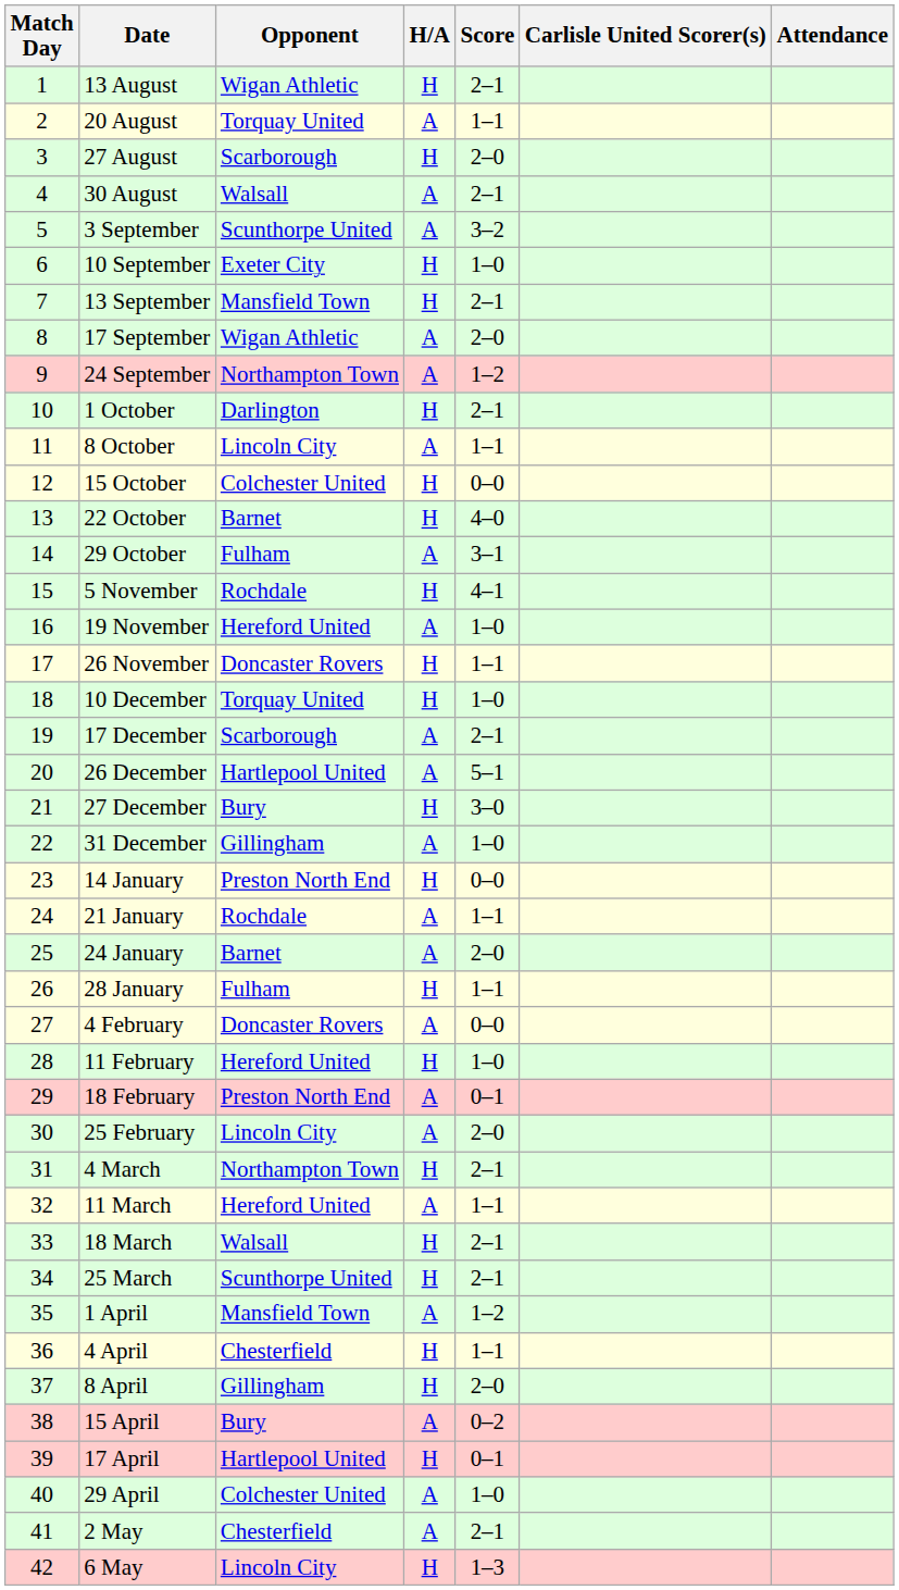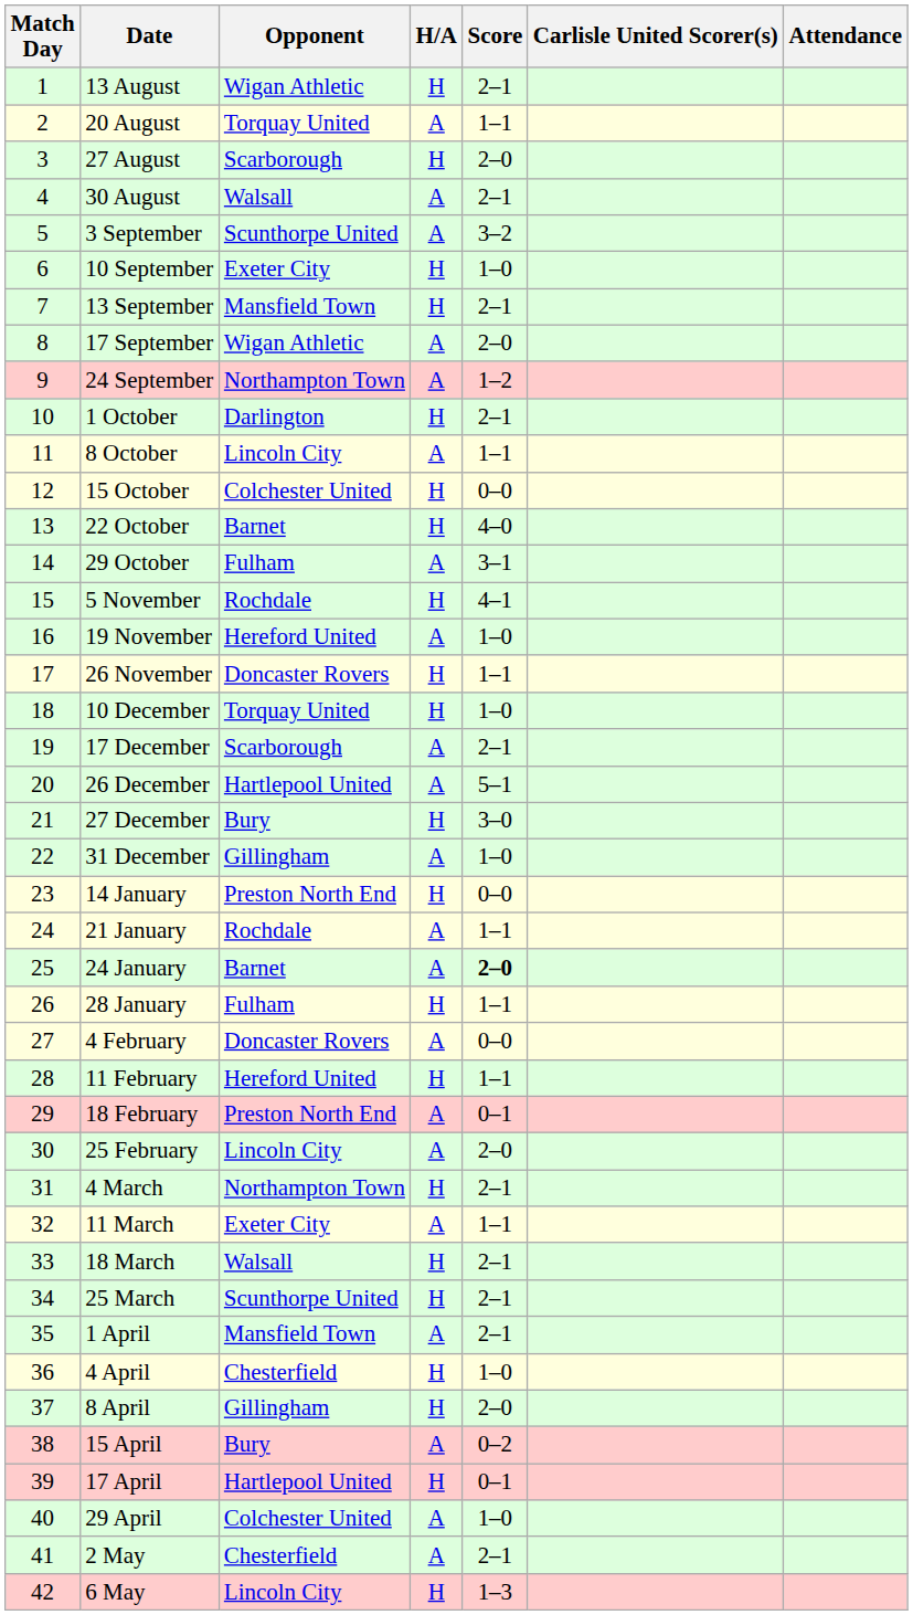24 January | Score: normal -> bold
11 February | Score: 1–0 -> 1–1
11 March | Opponent: Hereford United -> Exeter City
1 April | Score: 1–2 -> 2–1
4 April | Score: 1–1 -> 1–0
